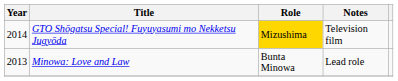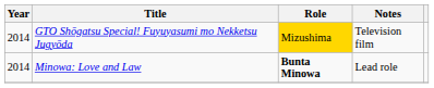Minowa: Love and Law | Year: 2013 -> 2014
Minowa: Love and Law | Role: normal -> bold
